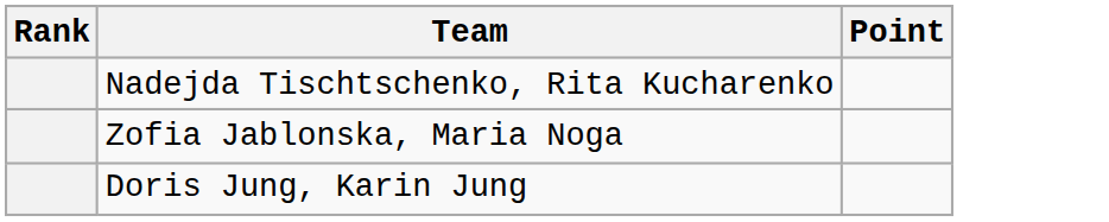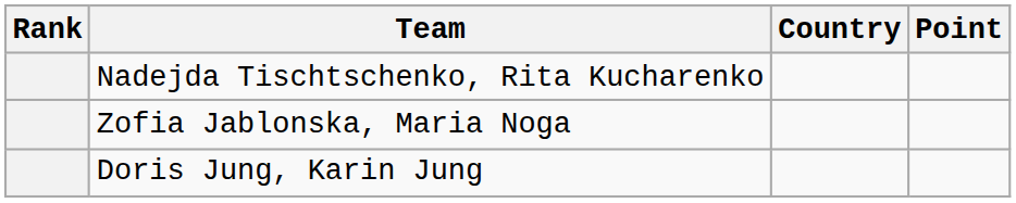+ column: Country
